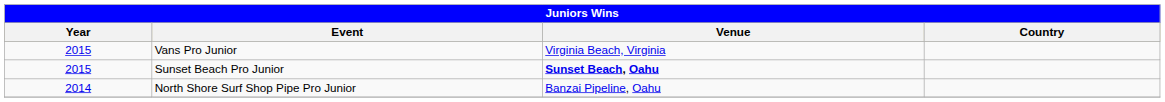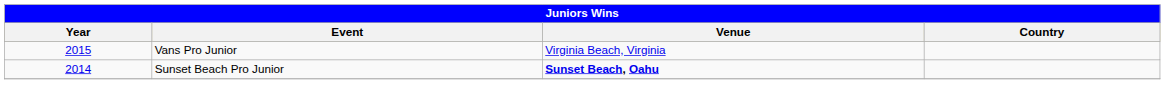Sunset Beach Pro Junior | Year: 2015 -> 2014
- row: 2014 | North Shore Surf Shop Pipe Pro Junior | Banzai Pipeline, Oahu
